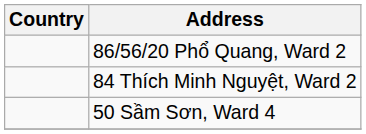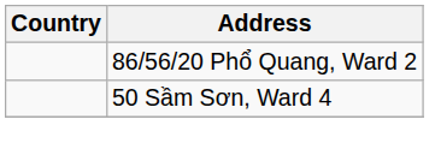- row: 84 Thích Minh Nguyệt, Ward 2
